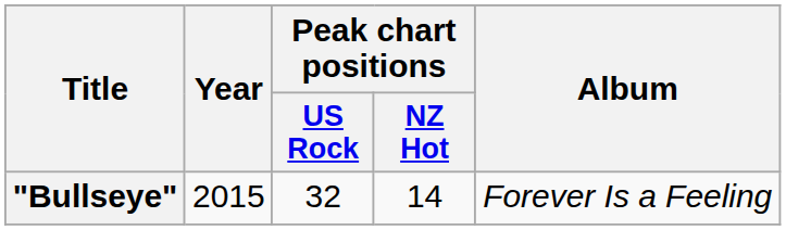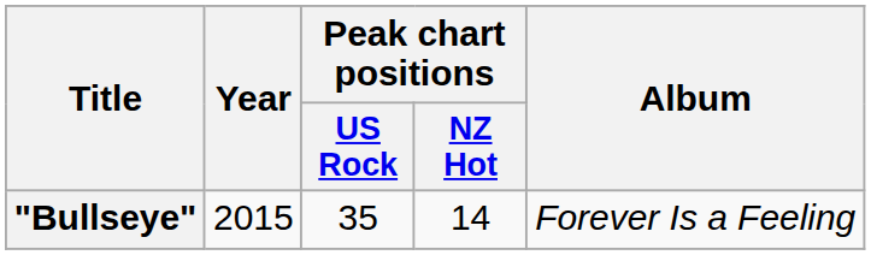"Bullseye" | Peak chart positions / US Rock: 32 -> 35
